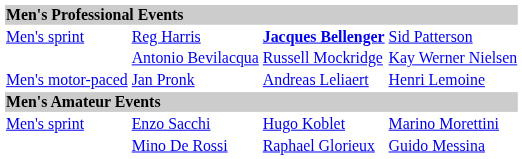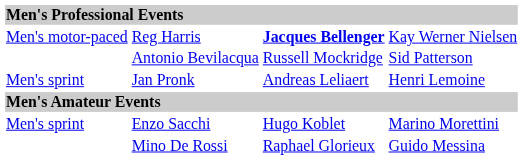Reg Harris | column 1: Men's sprint -> Men's motor-paced
Reg Harris | column 4: Sid Patterson -> Kay Werner Nielsen
Antonio Bevilacqua | column 4: Kay Werner Nielsen -> Sid Patterson
Jan Pronk | column 1: Men's motor-paced -> Men's sprint
